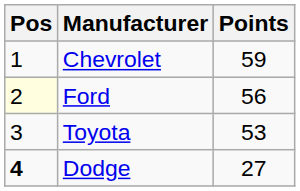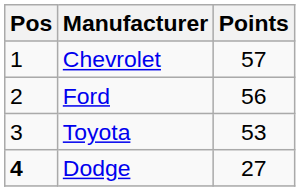Chevrolet | Points: 59 -> 57
Ford | Pos: lightyellow background -> no background
